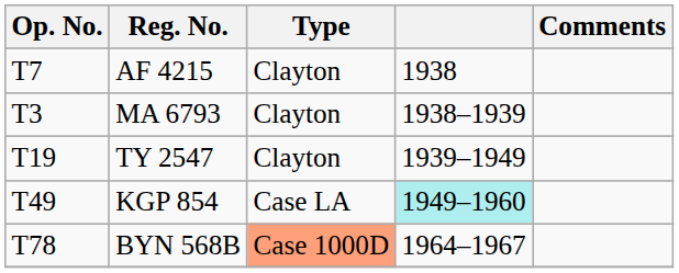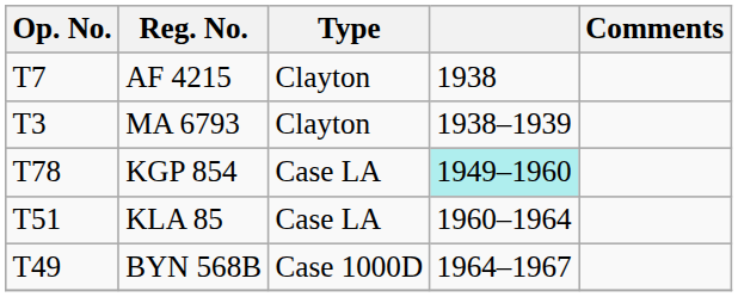- row: T19 | TY 2547 | Clayton | 1939–1949
KGP 854 | Op. No.: T49 -> T78
+ row: T51 | KLA 85 | Case LA | 1960–1964
BYN 568B | Op. No.: T78 -> T49
BYN 568B | Type: lightsalmon background -> no background
